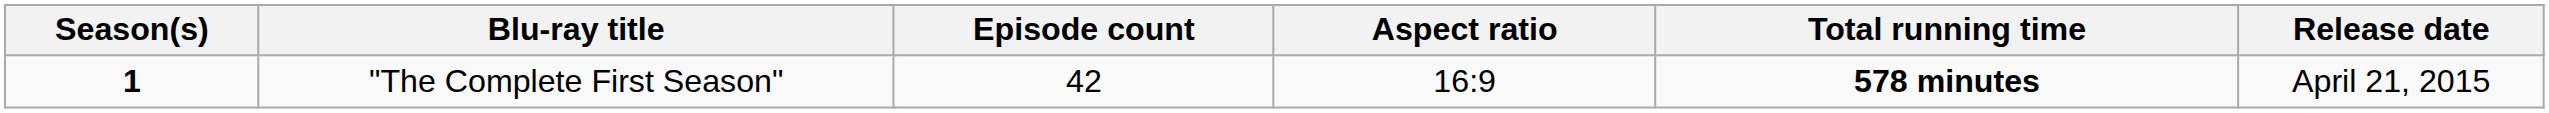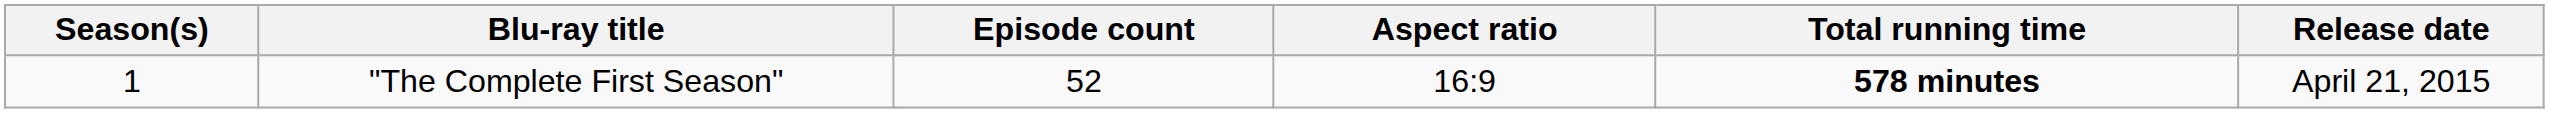"The Complete First Season" | Season(s): bold -> normal
"The Complete First Season" | Episode count: 42 -> 52
